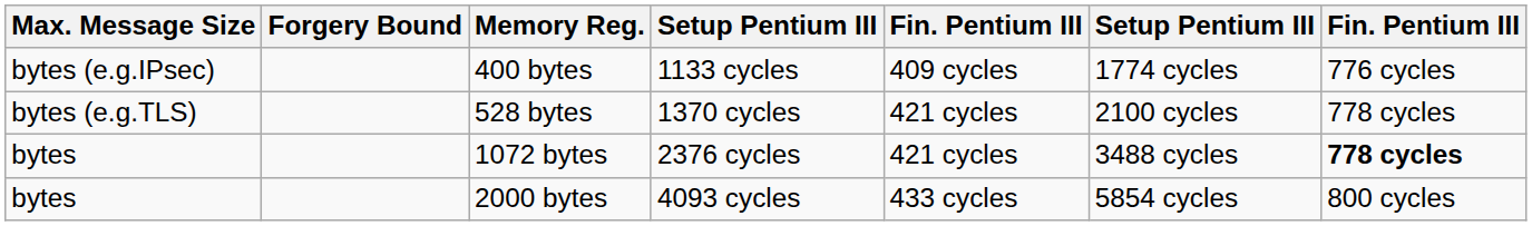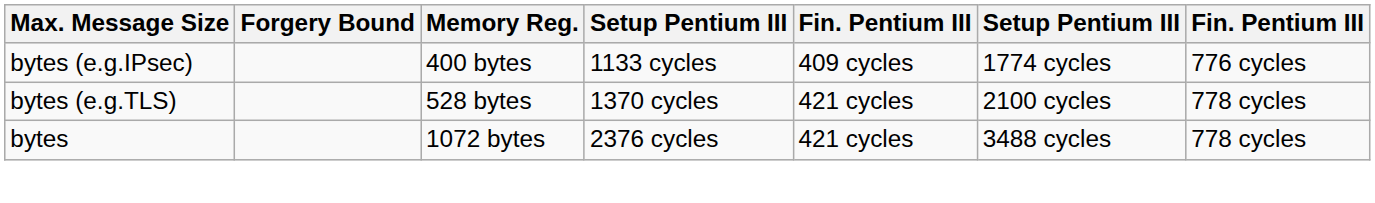1072 bytes | column 7: bold -> normal
- row: bytes | 2000 bytes | 4093 cycles | 433 cycles | 5854 cycles | 800 cycles
